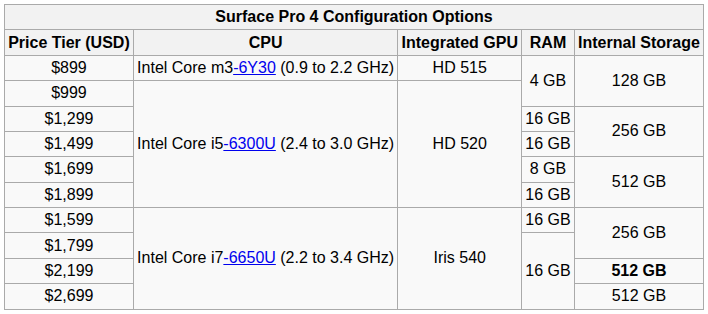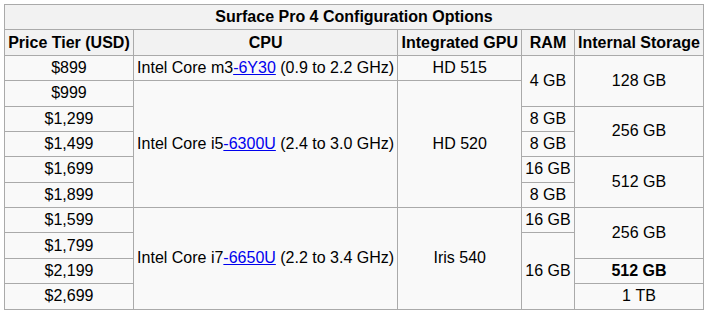$1,299 | RAM: 16 GB -> 8 GB
$1,499 | RAM: 16 GB -> 8 GB
$1,699 | RAM: 8 GB -> 16 GB
$1,899 | RAM: 16 GB -> 8 GB
$2,699 | Internal Storage: 512 GB -> 1 TB
